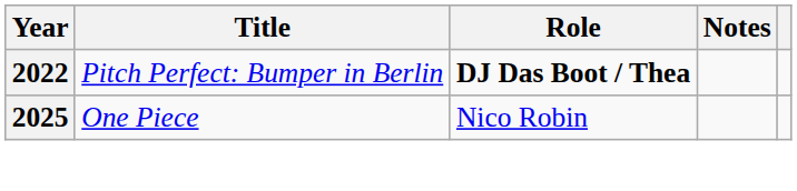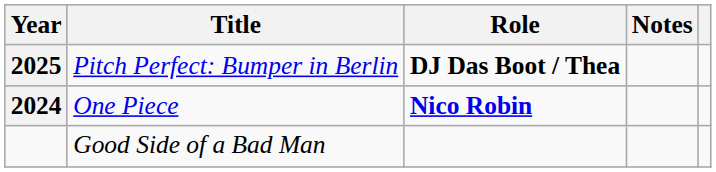Pitch Perfect: Bumper in Berlin | Year: 2022 -> 2025
One Piece | Year: 2025 -> 2024
One Piece | Role: normal -> bold
+ row: Good Side of a Bad Man
